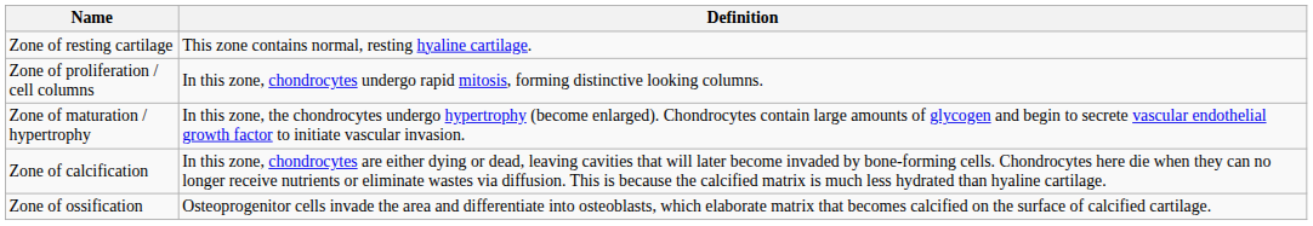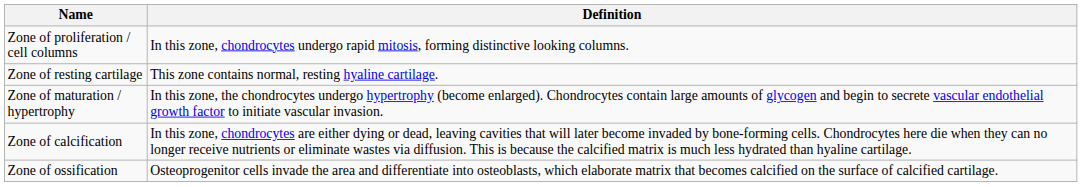rows swapped: Zone of resting cartilage <-> Zone of proliferation / cell columns
